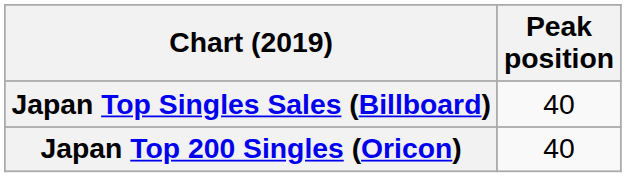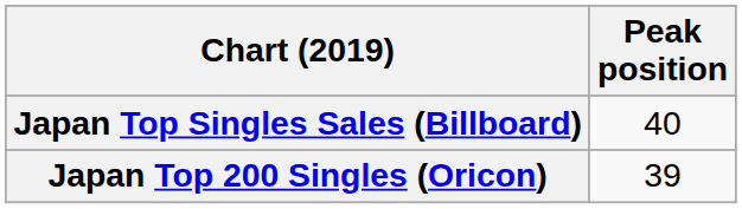Japan Top 200 Singles (Oricon) | Peak position: 40 -> 39
